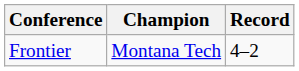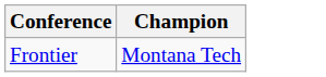- column: Record | 4–2
